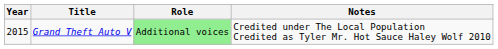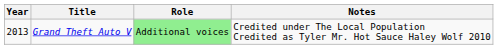Grand Theft Auto V | Year: 2015 -> 2013
